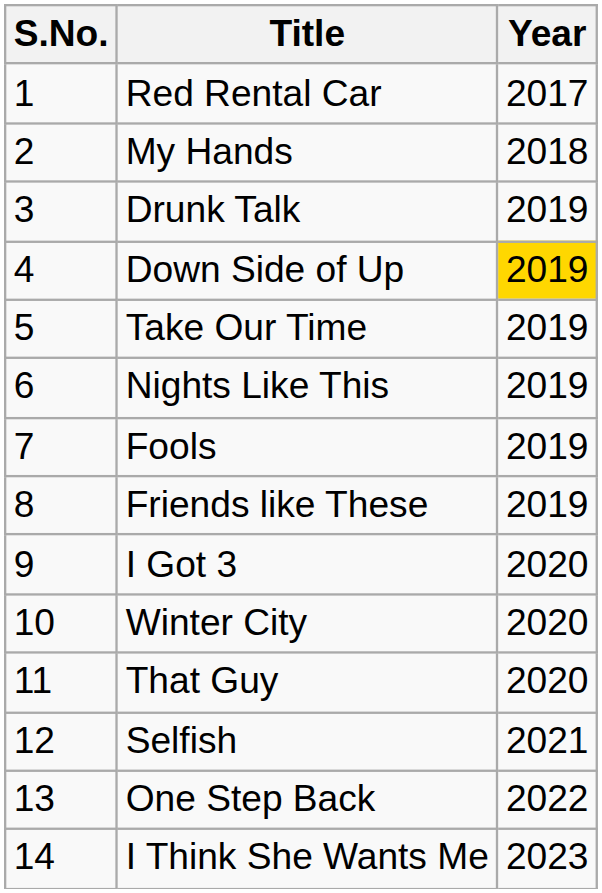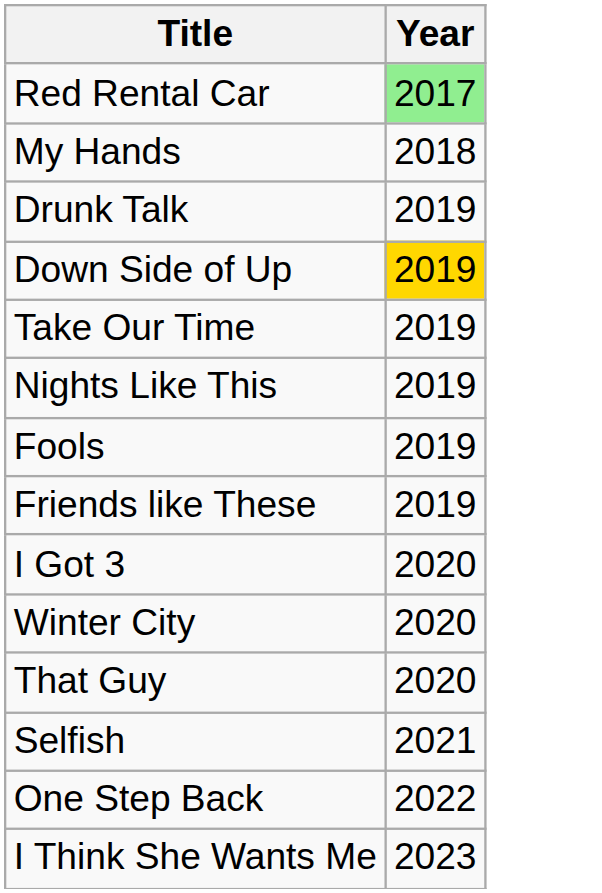- column: S.No. | 1 | 2 | 3 | 4 | 5 | 6 | 7 | 8 | 9 | 10 | 11 | 12 | 13 | 14
Red Rental Car | Year: no background -> lightgreen background
